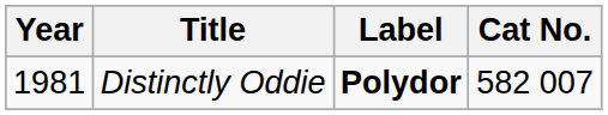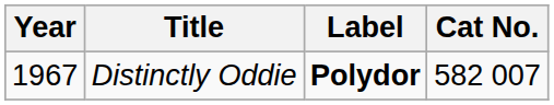Distinctly Oddie | Year: 1981 -> 1967
